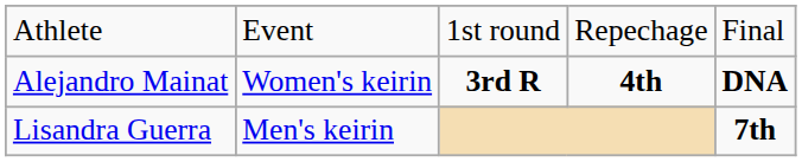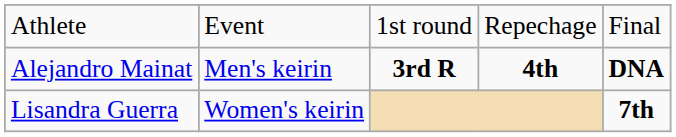Alejandro Mainat | column 2: Women's keirin -> Men's keirin
Lisandra Guerra | column 2: Men's keirin -> Women's keirin
